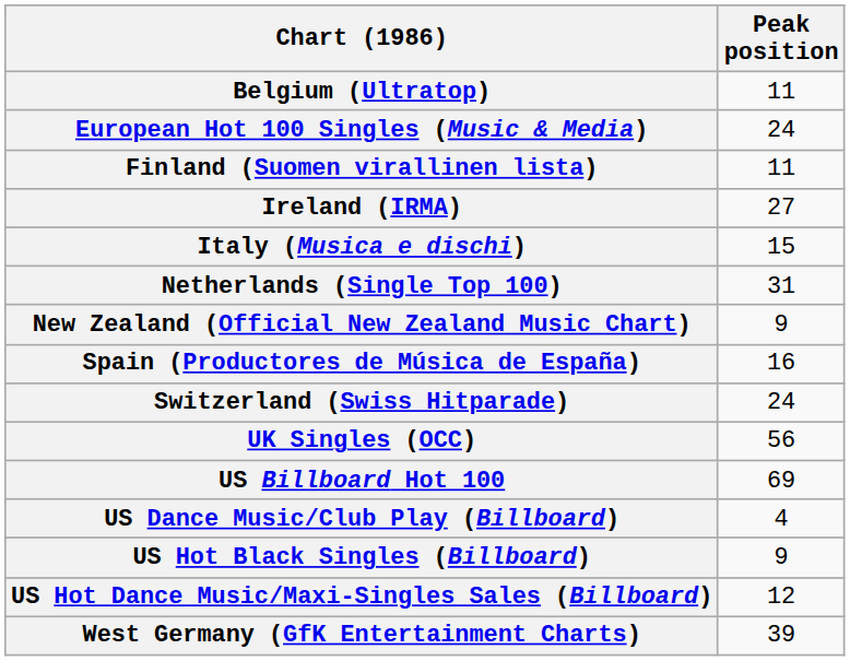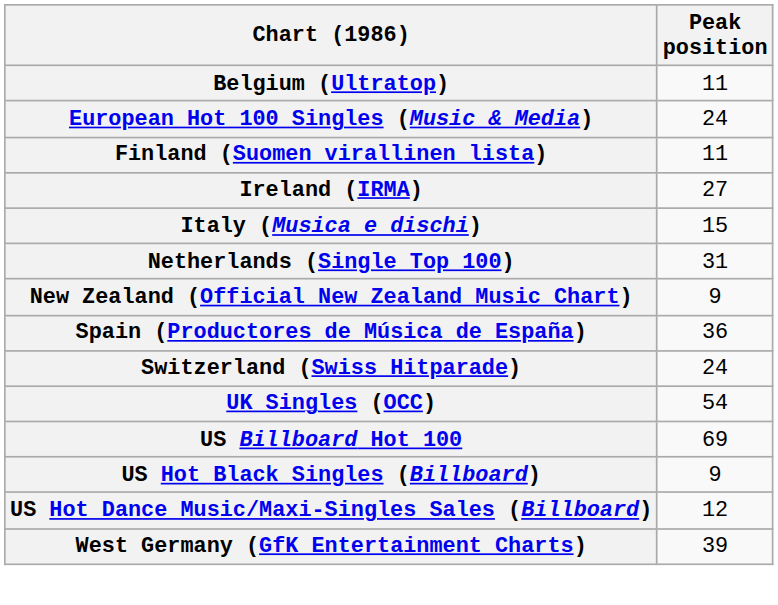Spain (Productores de Música de España) | Peak position: 16 -> 36
UK Singles (OCC) | Peak position: 56 -> 54
- row: US Dance Music/Club Play (Billboard) | 4
